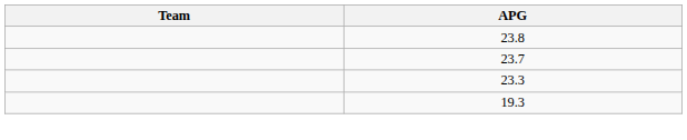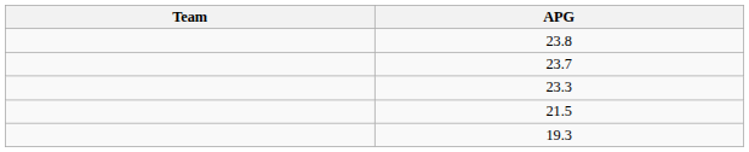+ row: 21.5
